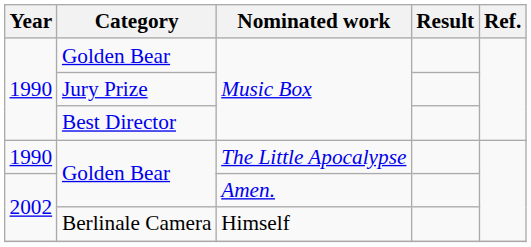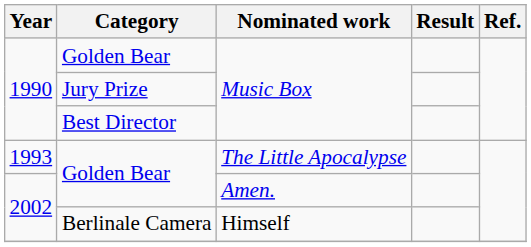Golden Bear / The Little Apocalypse | Year: 1990 -> 1993
